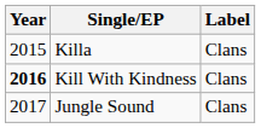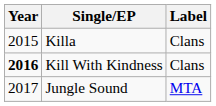Jungle Sound | Label: Clans -> MTA
